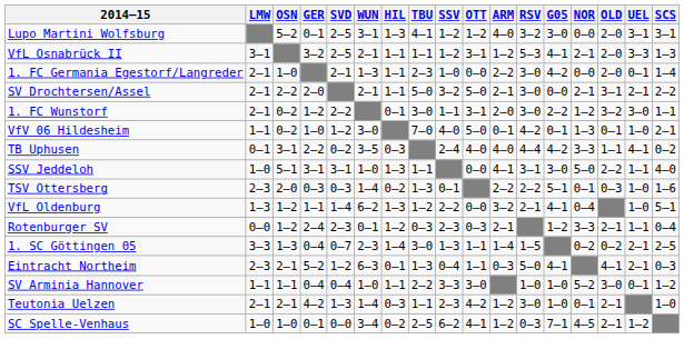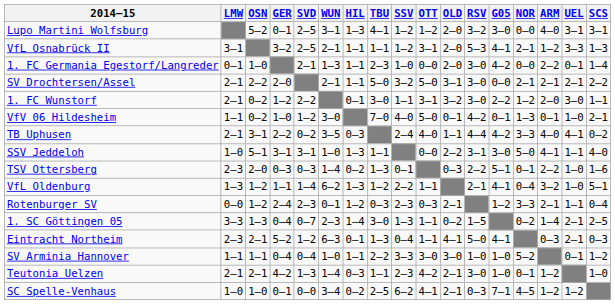columns swapped: OLD <-> ARM
1. FC Germania Egestorf/Langreder | LMW: 2–1 -> 0–1
TB Uphusen | LMW: 0–1 -> 2–1
VfL Oldenburg | OTT: 0–0 -> 1–1
